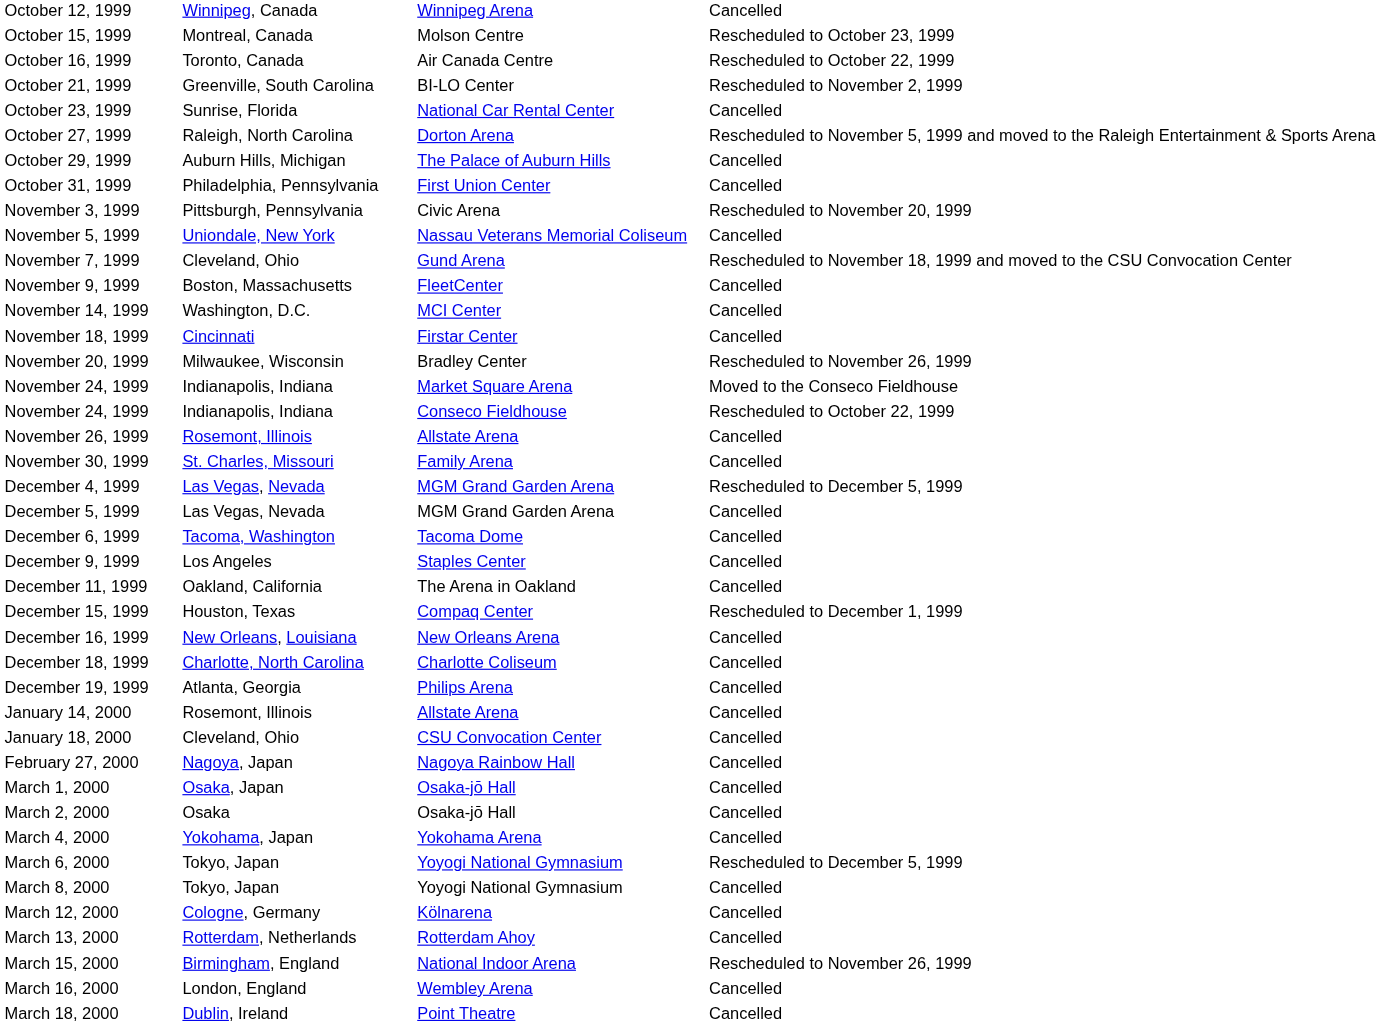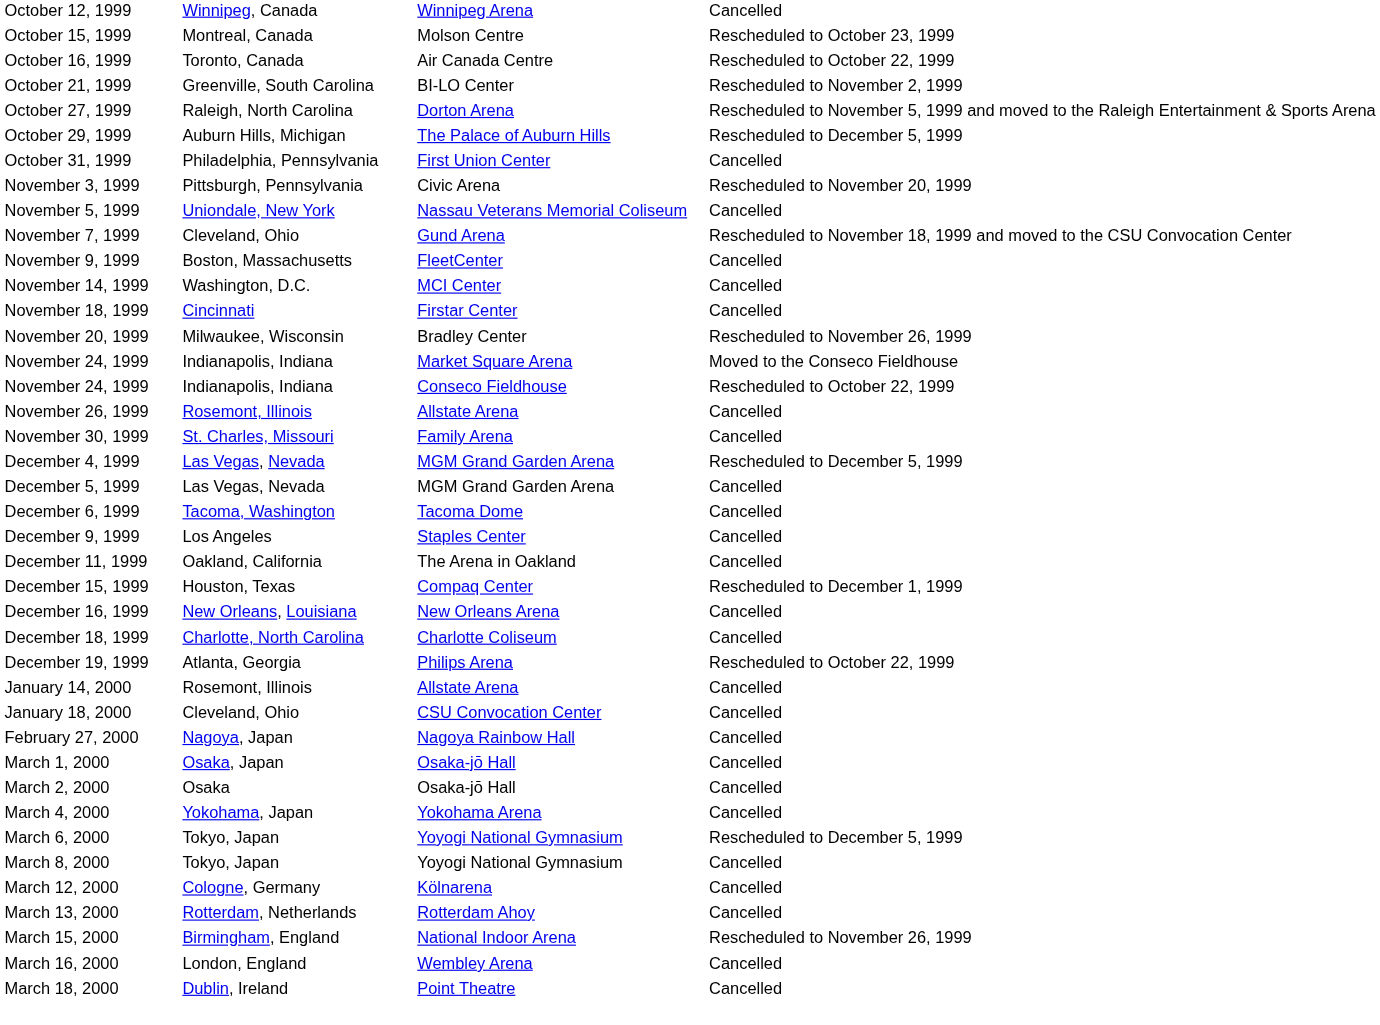- row: October 23, 1999 | Sunrise, Florida | National Car Rental Center | Cancelled
October 29, 1999 | column 4: Cancelled -> Rescheduled to December 5, 1999
December 19, 1999 | column 4: Cancelled -> Rescheduled to October 22, 1999
